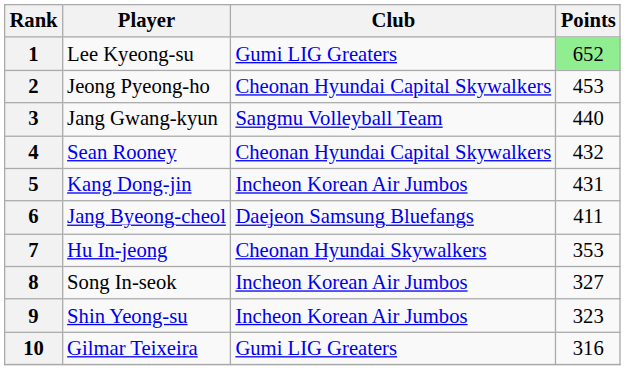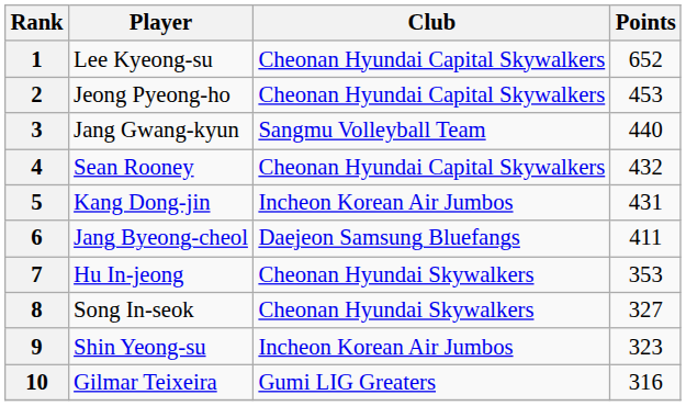1 | Club: Gumi LIG Greaters -> Cheonan Hyundai Capital Skywalkers
1 | Points: lightgreen background -> no background
8 | Club: Incheon Korean Air Jumbos -> Cheonan Hyundai Skywalkers
